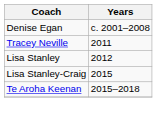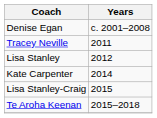+ row: Kate Carpenter | 2014
